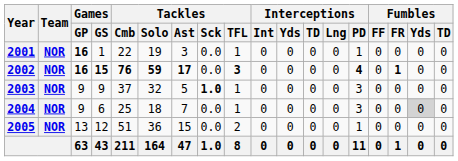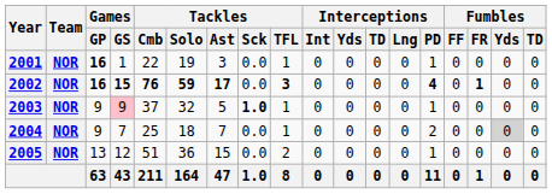2003 | Games / GS: no background -> pink background
2003 | Interceptions / PD: 3 -> 1
2004 | Games / GS: 6 -> 7
2004 | Interceptions / PD: 3 -> 2
